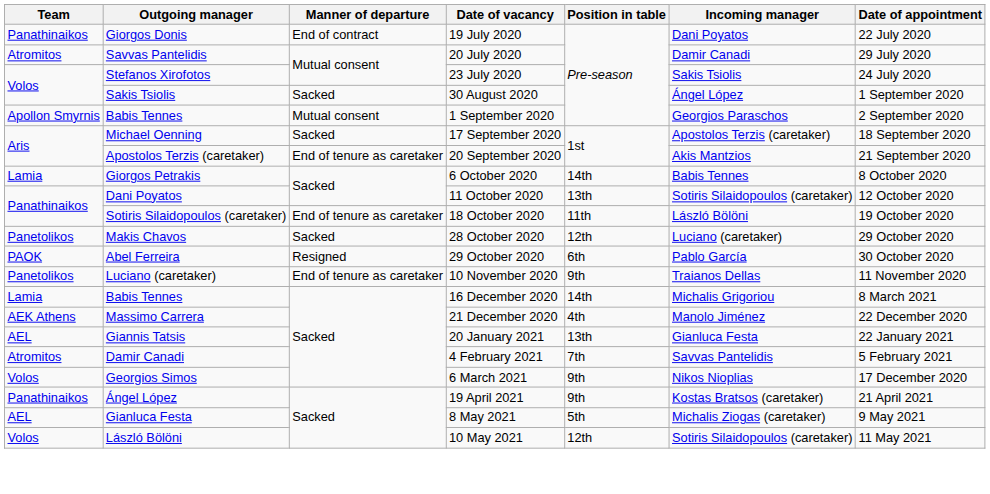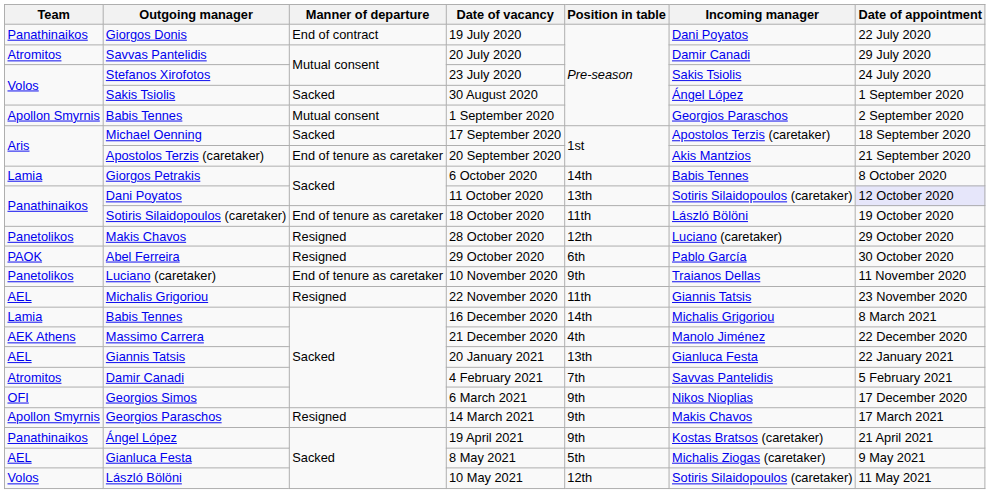11 October 2020 | Date of appointment: no background -> lavender background
28 October 2020 | Manner of departure: Sacked -> Resigned
+ row: AEL | Michalis Grigoriou | Resigned | 22 November 2020 | 11th | Giannis Tatsis | 23 November 2020
6 March 2021 | Team: Volos -> OFI
+ row: Apollon Smyrnis | Georgios Paraschos | Resigned | 14 March 2021 | 9th | Makis Chavos | 17 March 2021
